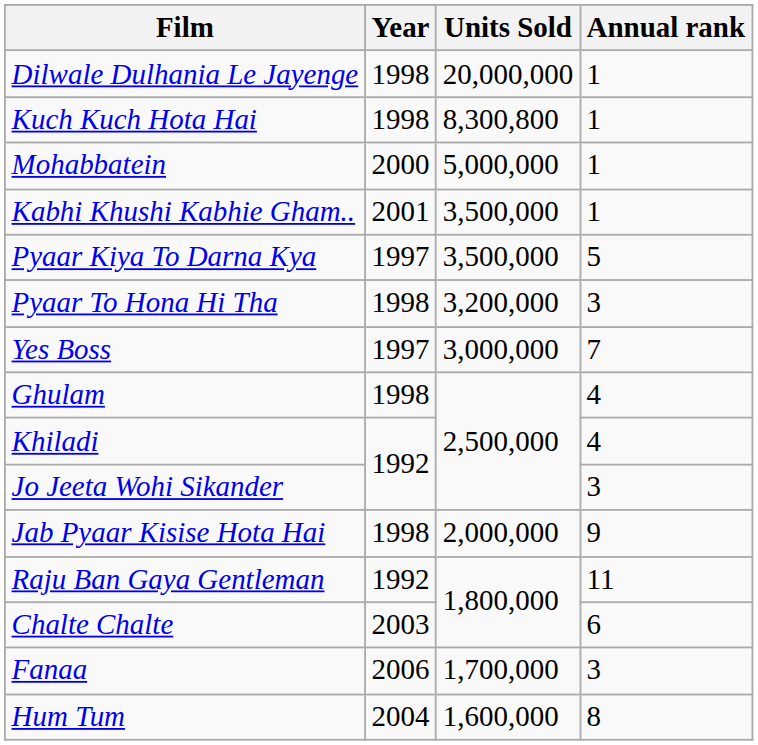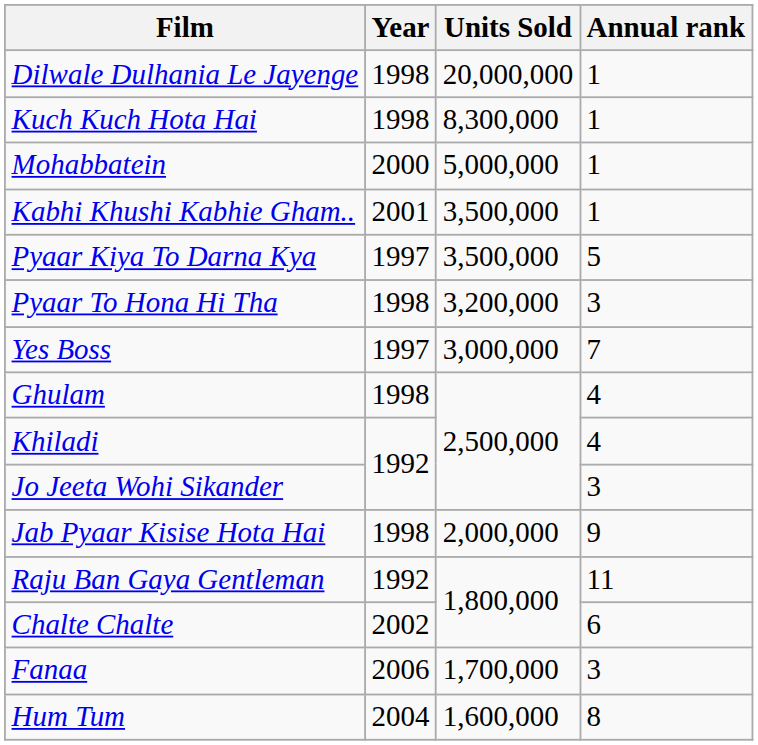Kuch Kuch Hota Hai | Units Sold: 8,300,800 -> 8,300,000
Chalte Chalte | Year: 2003 -> 2002
